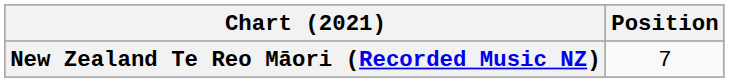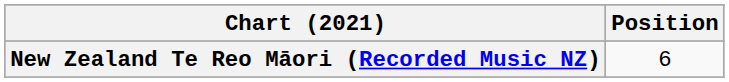New Zealand Te Reo Māori (Recorded Music NZ) | Position: 7 -> 6
